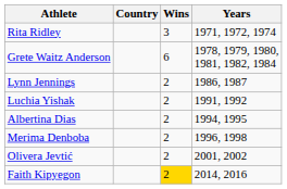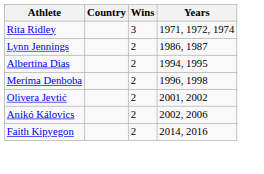- row: Grete Waitz Anderson | 6 | 1978, 1979, 1980, 1981, 1982, 1984
- row: Luchia Yishak | 2 | 1991, 1992
+ row: Anikó Kálovics | 2 | 2002, 2006
Faith Kipyegon | Wins: gold background -> no background
